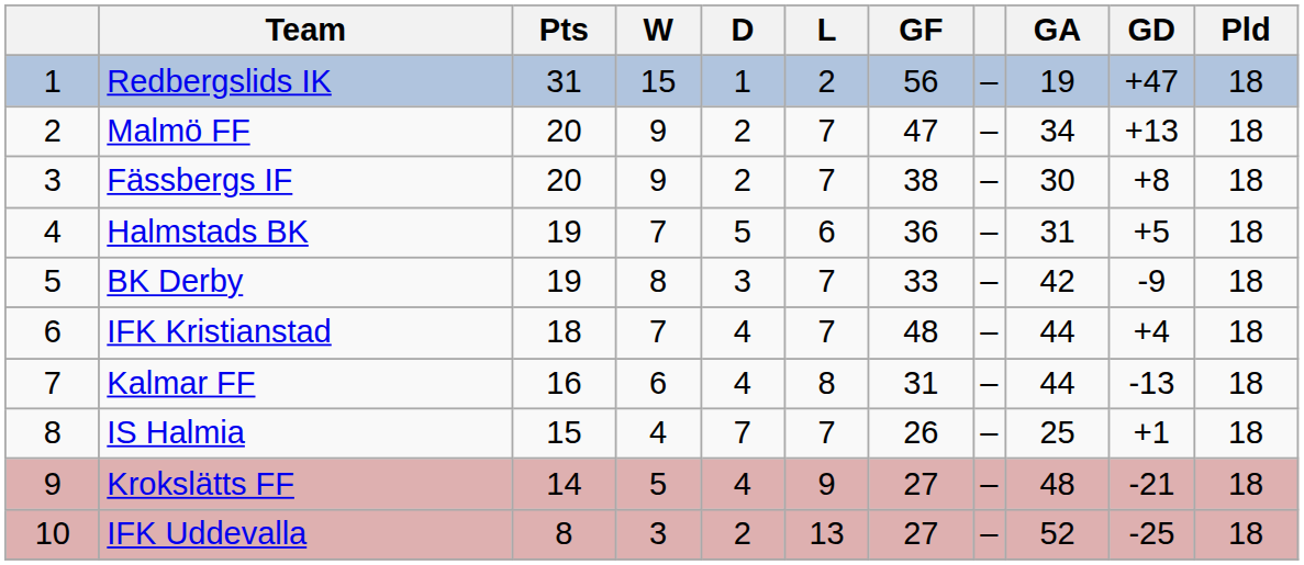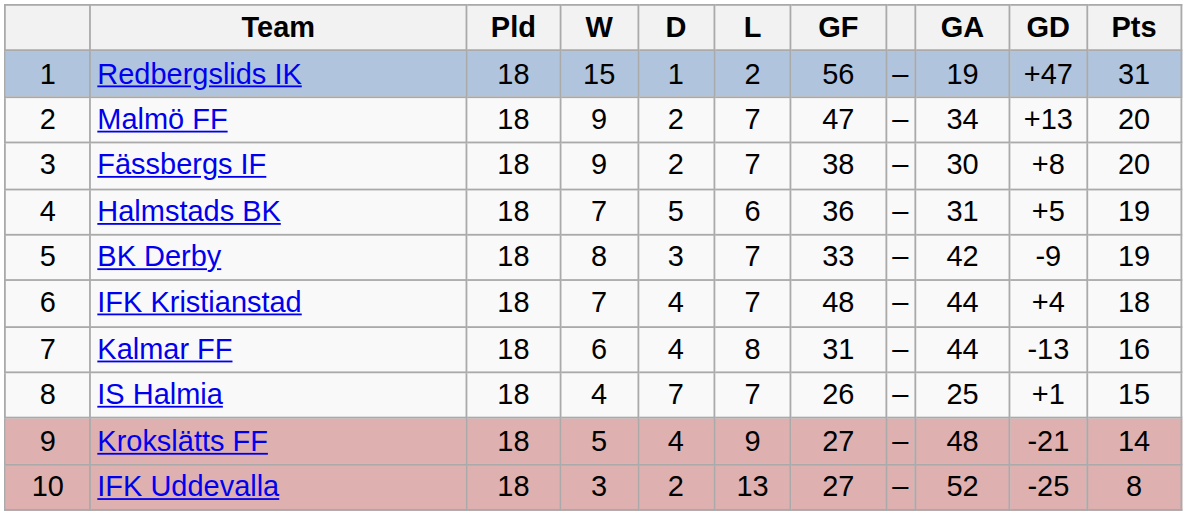columns swapped: Pld <-> Pts
